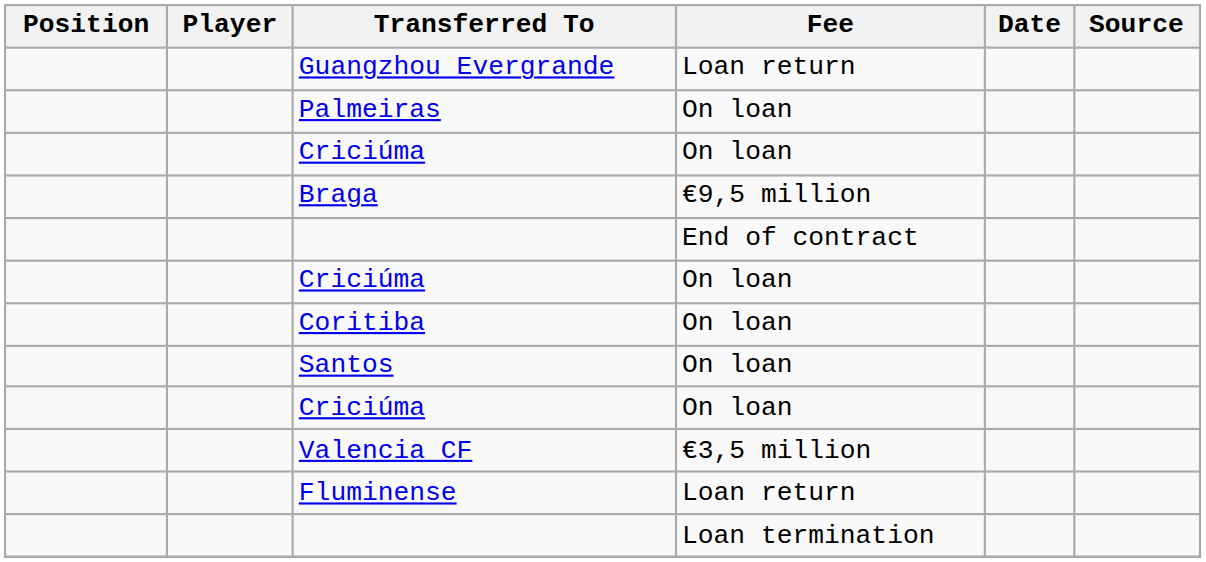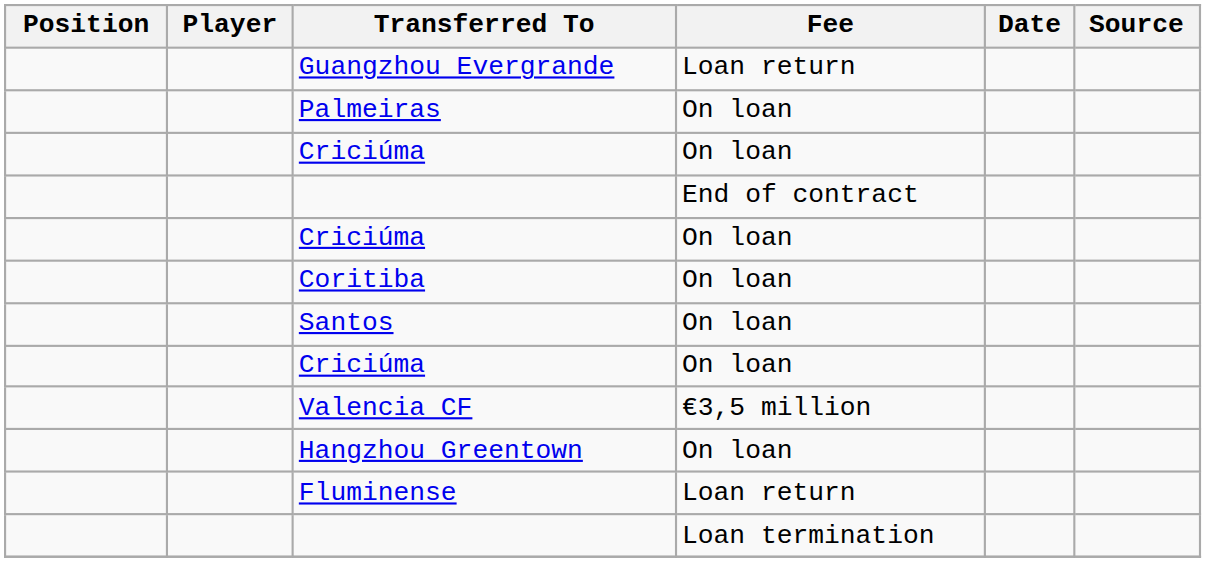- row: Braga | €9,5 million
+ row: Hangzhou Greentown | On loan
